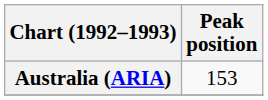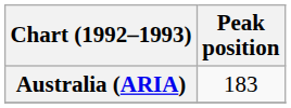Australia (ARIA) | Peak position: 153 -> 183
